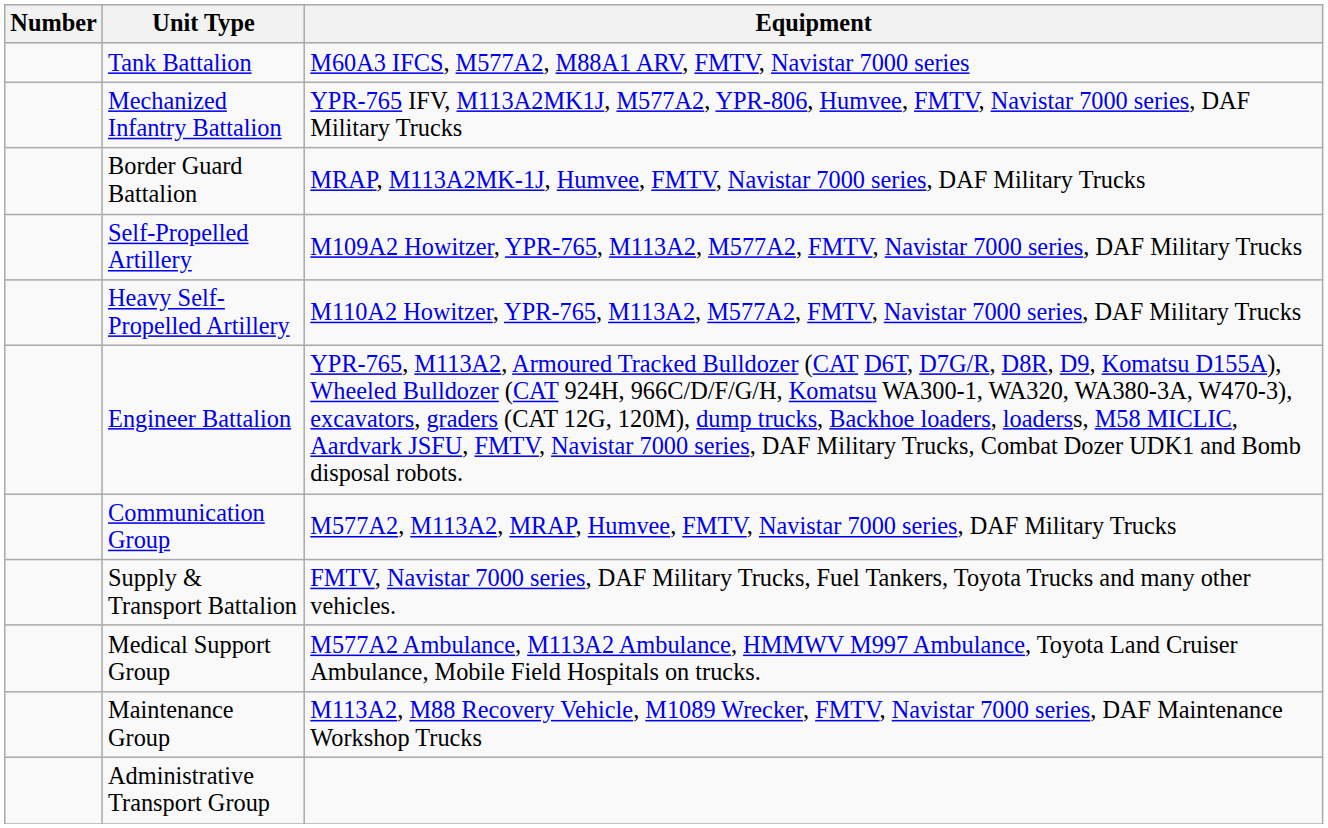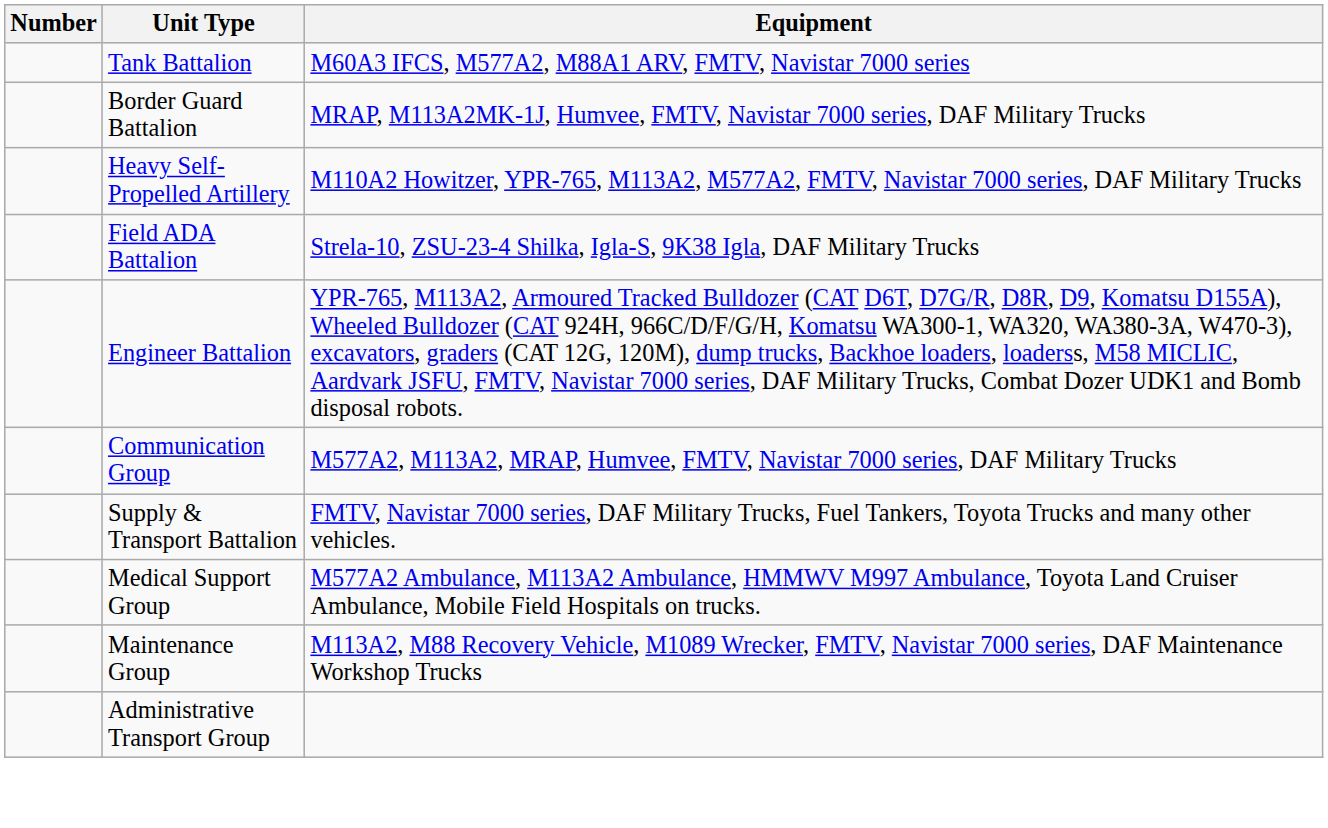- row: Mechanized Infantry Battalion | YPR-765 IFV, M113A2MK1J, M577A2, YPR-806, Humvee, FMTV, Navistar 7000 series, DAF Military Trucks
- row: Self-Propelled Artillery | M109A2 Howitzer, YPR-765, M113A2, M577A2, FMTV, Navistar 7000 series, DAF Military Trucks
+ row: Field ADA Battalion | Strela-10, ZSU-23-4 Shilka, Igla-S, 9K38 Igla, DAF Military Trucks
